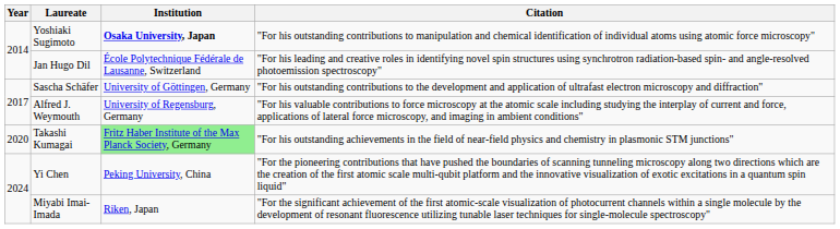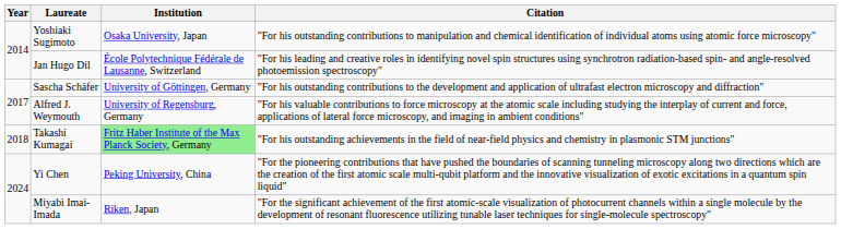Yoshiaki Sugimoto | Institution: bold -> normal
Takashi Kumagai | Year: 2020 -> 2018
